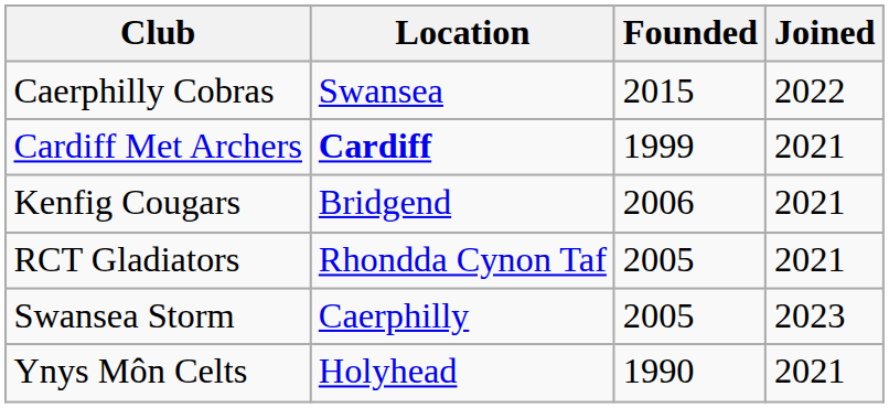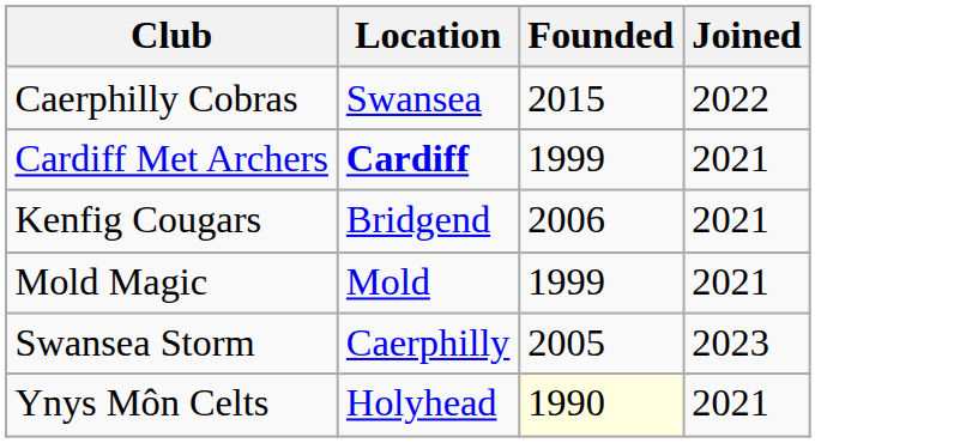+ row: Mold Magic | Mold | 1999 | 2021
- row: RCT Gladiators | Rhondda Cynon Taf | 2005 | 2021
Ynys Môn Celts | Founded: no background -> lightyellow background
